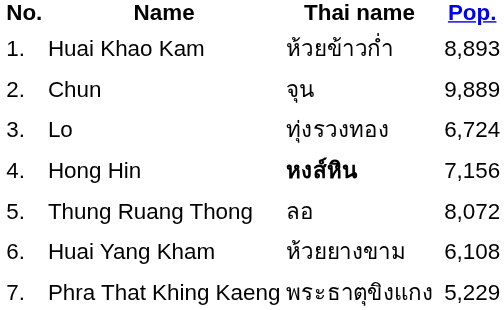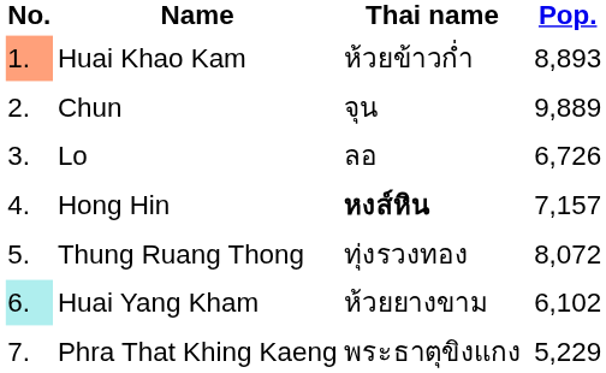Huai Khao Kam | No.: no background -> lightsalmon background
Lo | Thai name: ทุ่งรวงทอง -> ลอ
Lo | Pop.: 6,724 -> 6,726
Hong Hin | Pop.: 7,156 -> 7,157
Thung Ruang Thong | Thai name: ลอ -> ทุ่งรวงทอง
Huai Yang Kham | No.: no background -> paleturquoise background
Huai Yang Kham | Pop.: 6,108 -> 6,102
